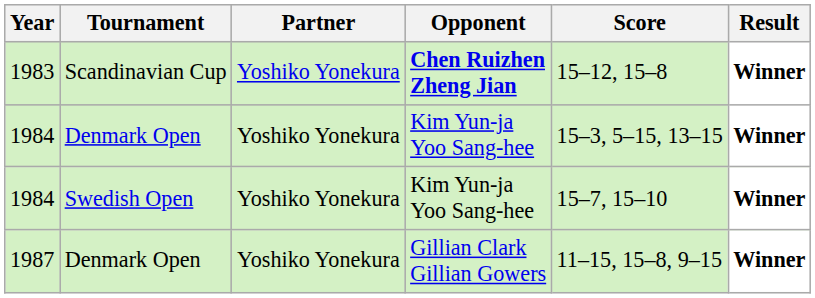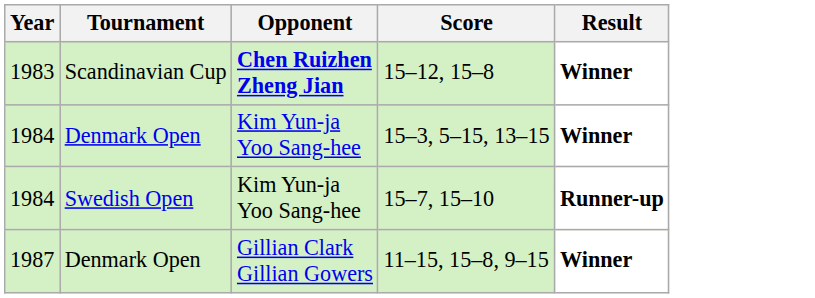- column: Partner | Yoshiko Yonekura | Yoshiko Yonekura | Yoshiko Yonekura | Yoshiko Yonekura
1984 / Swedish Open | Result: Winner -> Runner-up
